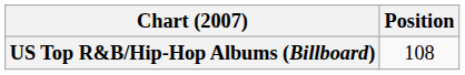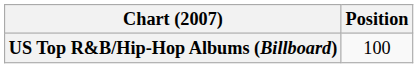US Top R&B/Hip-Hop Albums (Billboard) | Position: 108 -> 100
